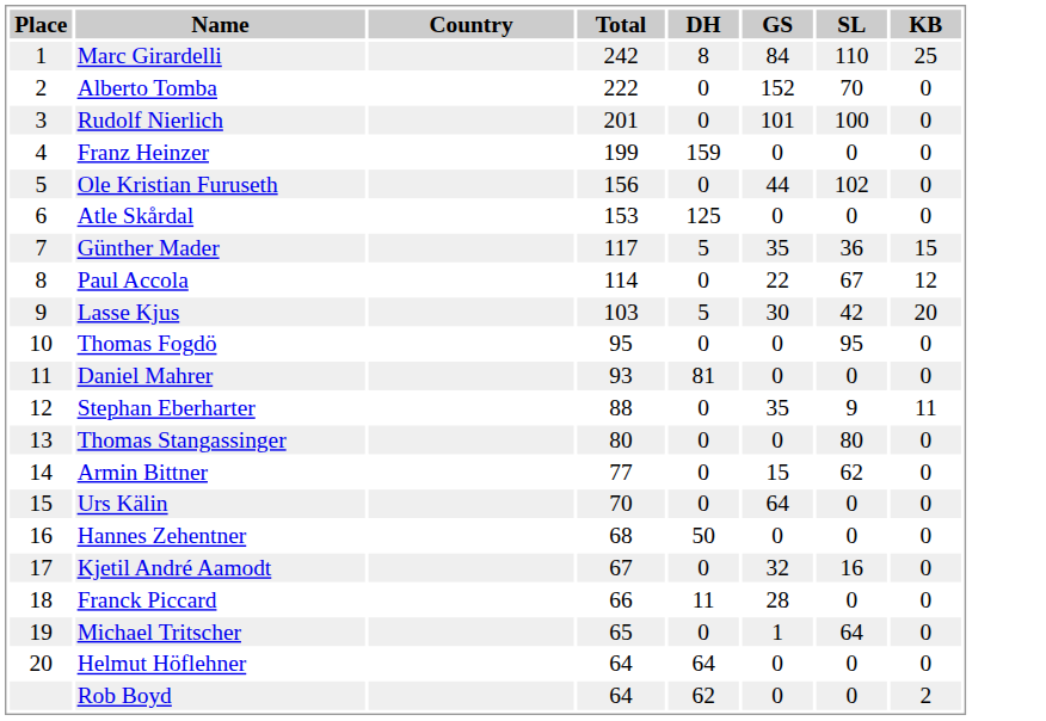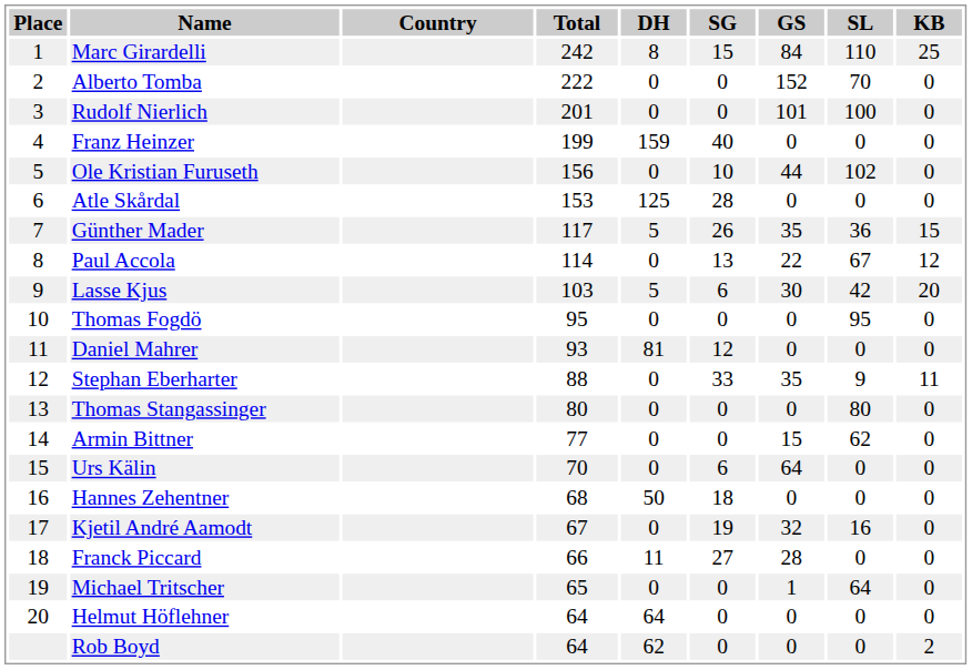+ column: SG | 15 | 0 | 0 | 40 | 10 | 28 | 26 | 13 | 6 | 0 | 12 | 33 | 0 | 0 | 6 | 18 | 19 | 27 | 0 | 0 | 0
